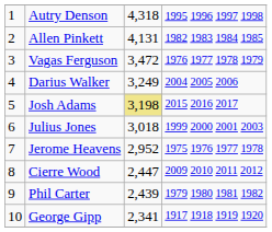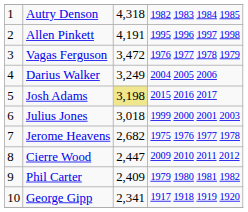Autry Denson | column 4: 1995 1996 1997 1998 -> 1982 1983 1984 1985
Allen Pinkett | column 3: 4,131 -> 4,191
Allen Pinkett | column 4: 1982 1983 1984 1985 -> 1995 1996 1997 1998
Jerome Heavens | column 3: 2,952 -> 2,682
Phil Carter | column 3: 2,439 -> 2,409
